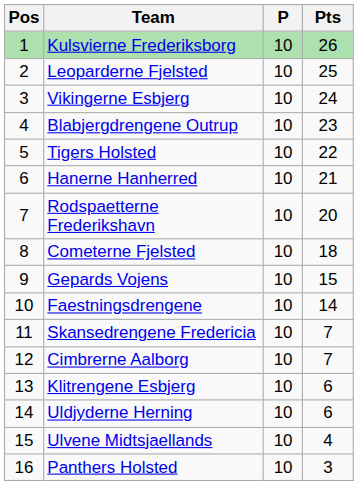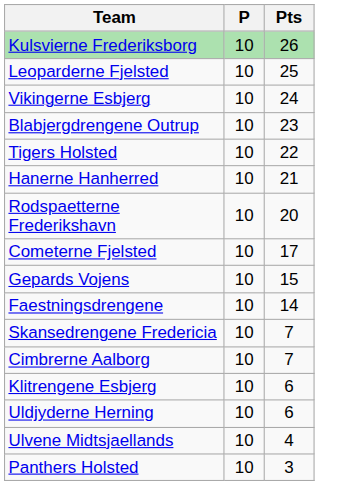- column: Pos | 1 | 2 | 3 | 4 | 5 | 6 | 7 | 8 | 9 | 10 | 11 | 12 | 13 | 14 | 15 | 16
Cometerne Fjelsted | Pts: 18 -> 17
